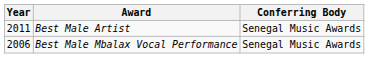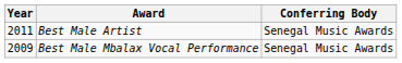Best Male Mbalax Vocal Performance | Year: 2006 -> 2009
